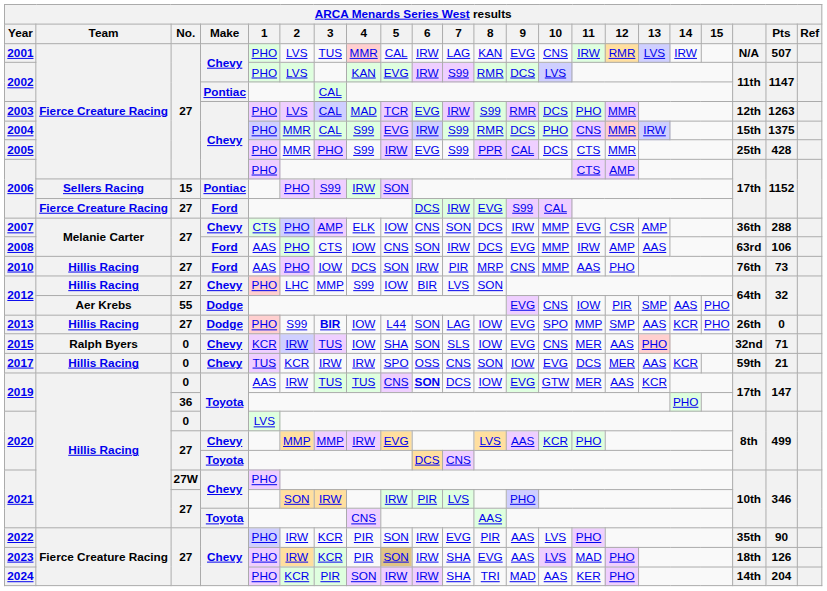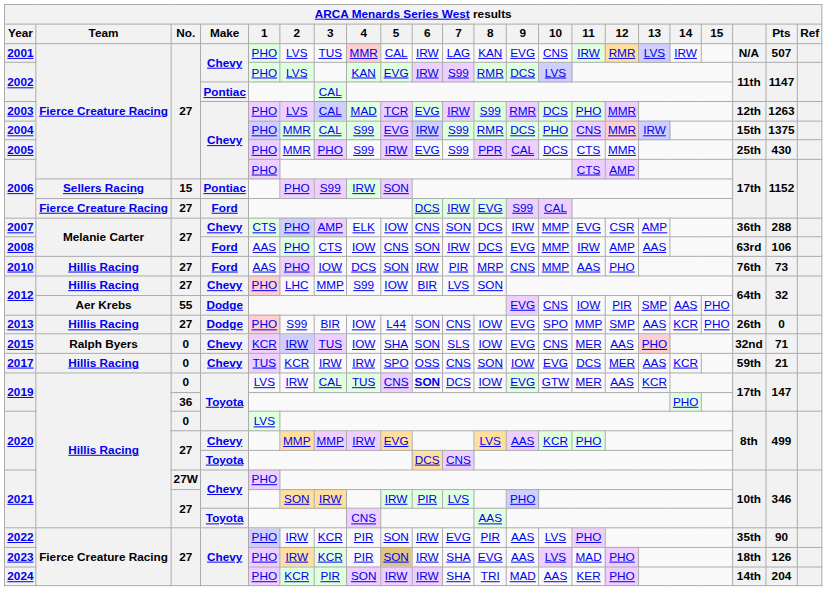2005 | Pts: 428 -> 430
2013 | 3: bold -> normal
2013 | 7: LAG -> CNS
2019 / 0 | 1: AAS -> LVS
2019 / 0 | 3: TUS -> CAL
